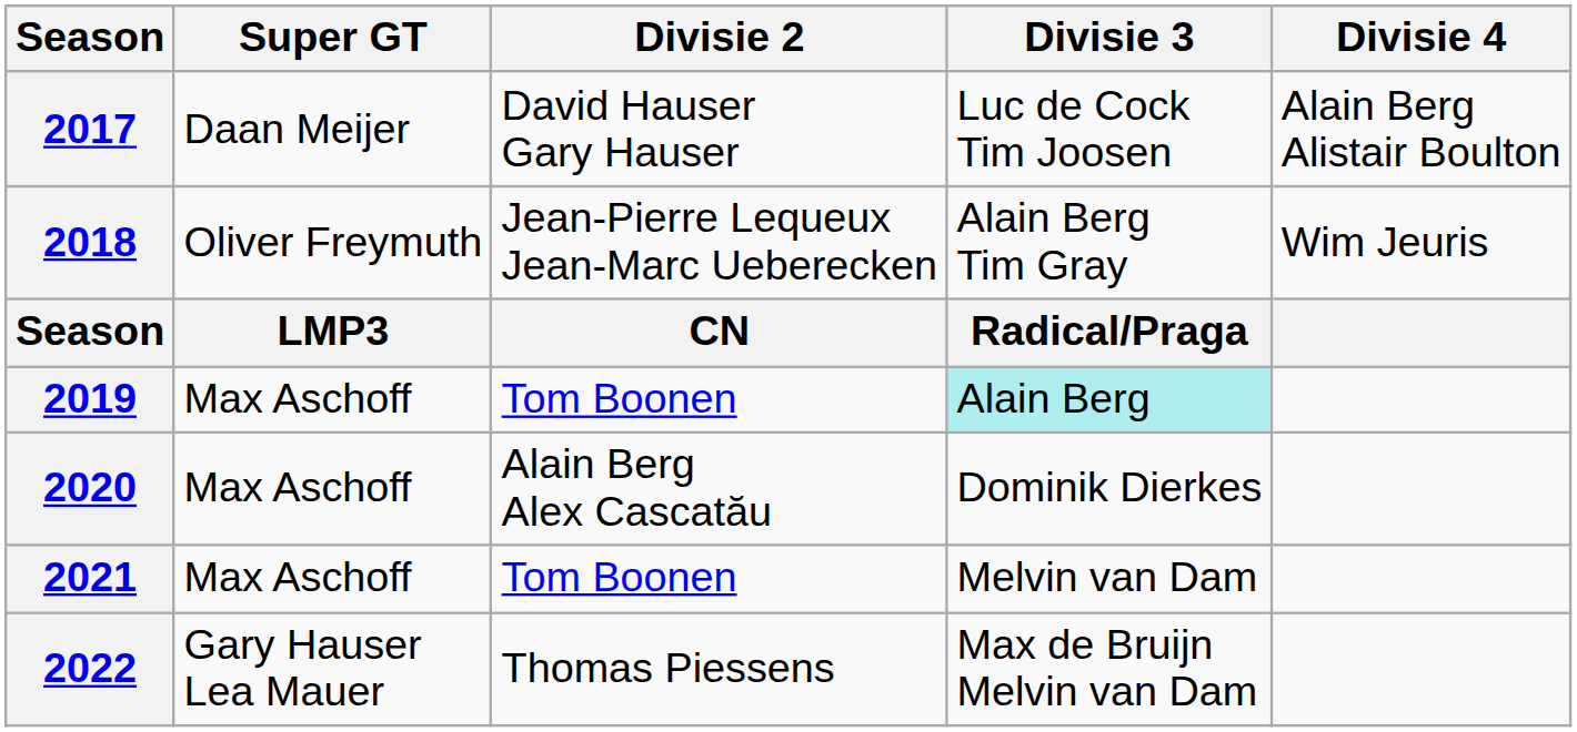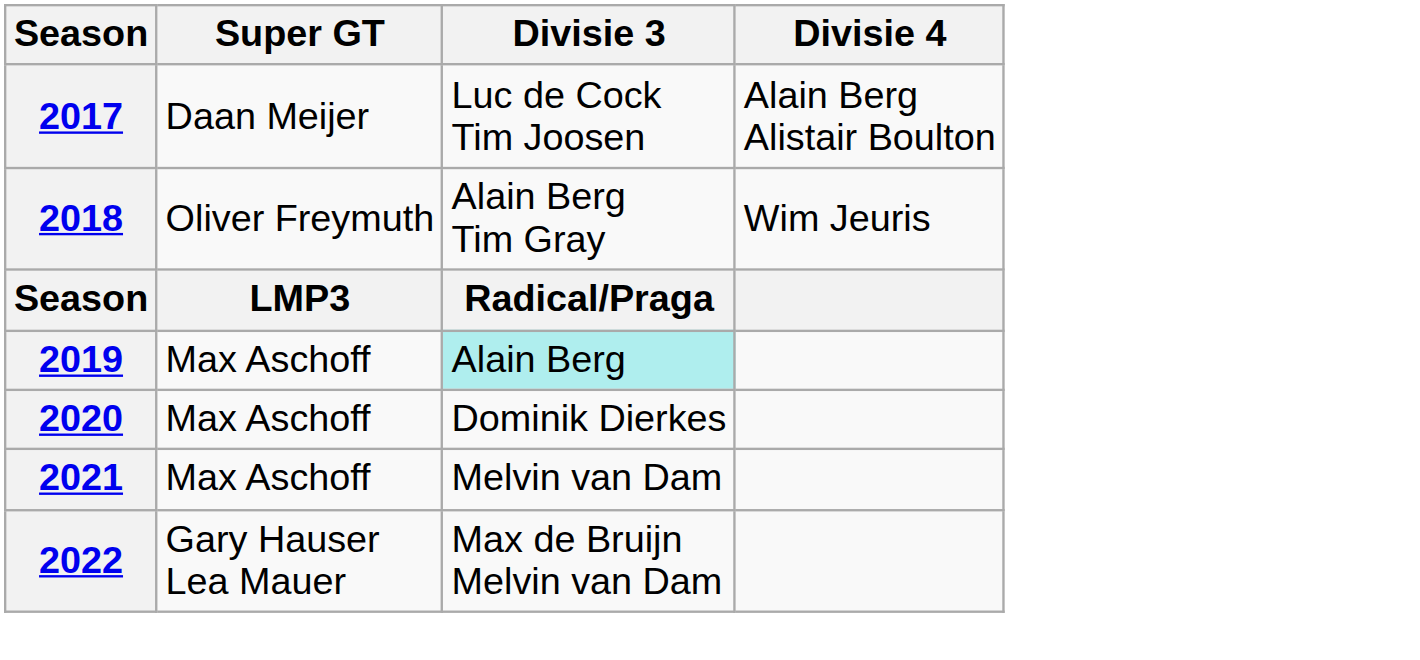- column: Divisie 2 | David Hauser Gary Hauser | Jean-Pierre Lequeux Jean-Marc Ueberecken | CN | Tom Boonen | Alain Berg Alex Cascatău | Tom Boonen | Thomas Piessens
